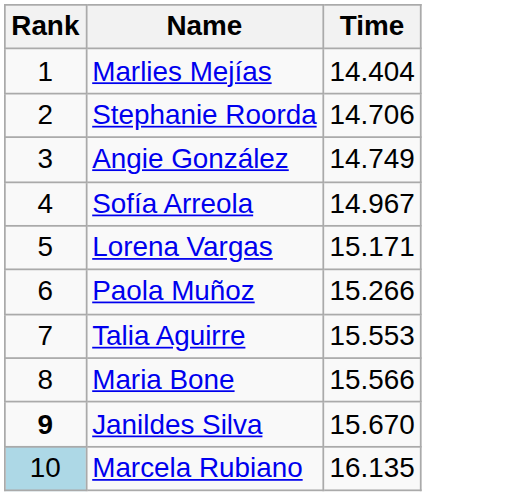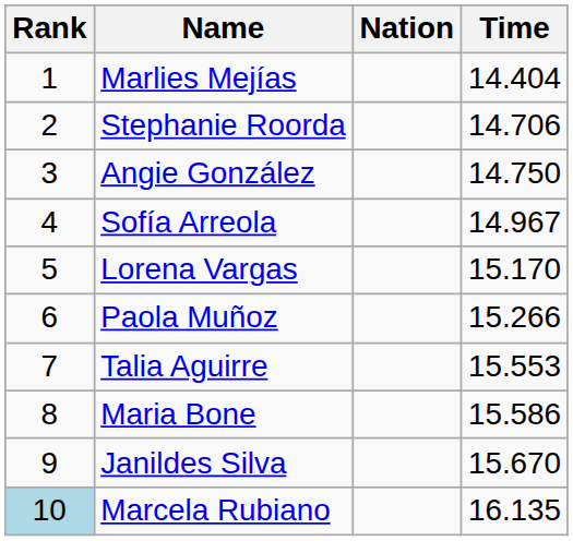+ column: Nation
Angie González | Time: 14.749 -> 14.750
Lorena Vargas | Time: 15.171 -> 15.170
Maria Bone | Time: 15.566 -> 15.586
Janildes Silva | Rank: bold -> normal
